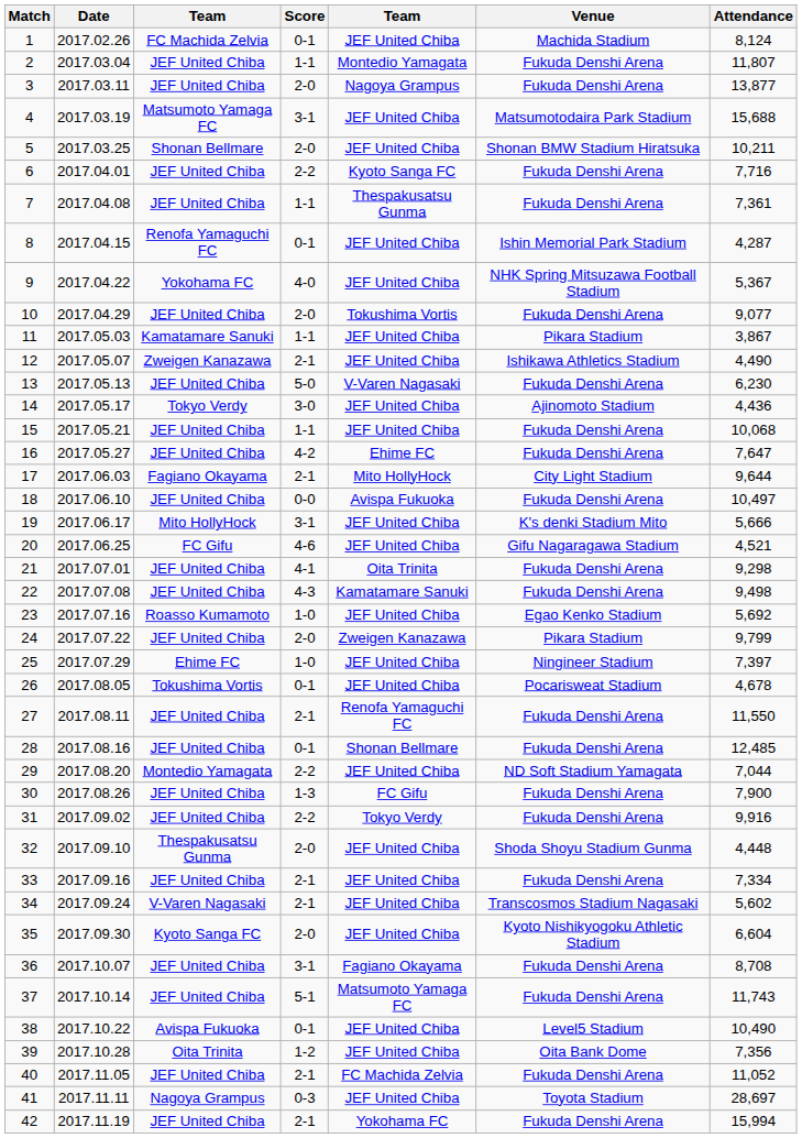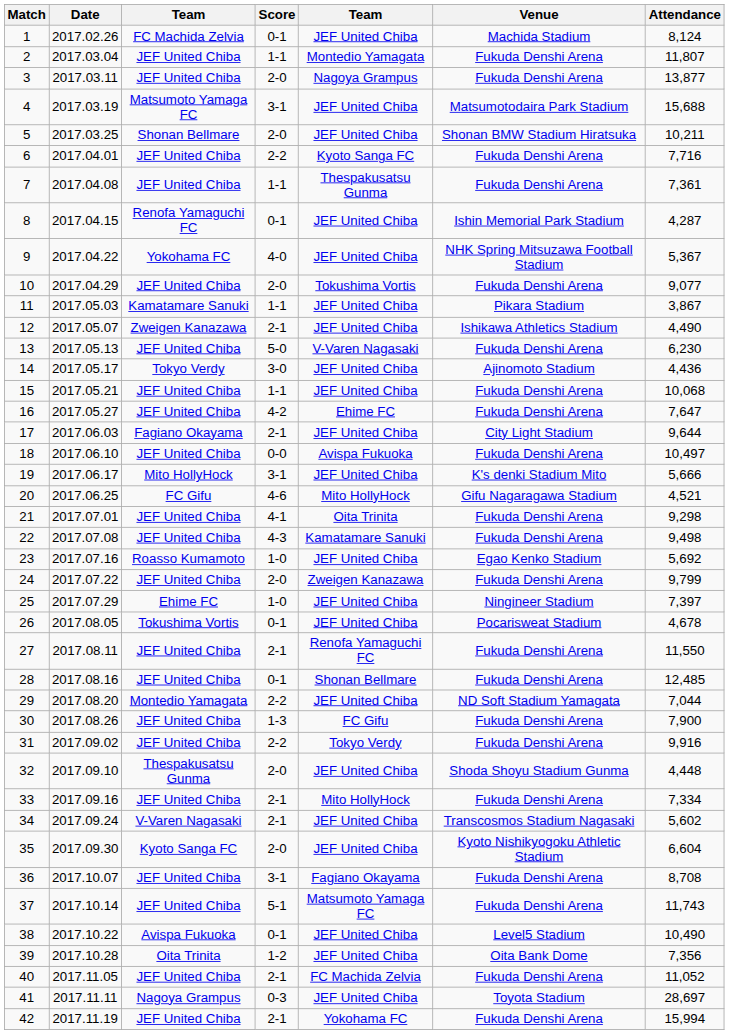17 | column 5: Mito HollyHock -> JEF United Chiba
20 | column 5: JEF United Chiba -> Mito HollyHock
24 | Venue: Pikara Stadium -> Fukuda Denshi Arena
33 | column 5: JEF United Chiba -> Mito HollyHock
